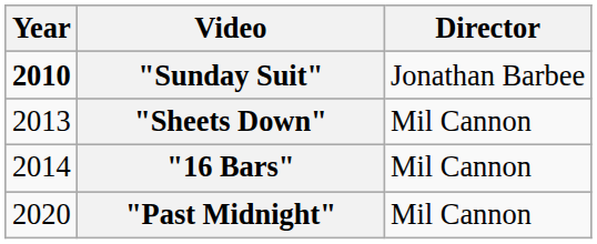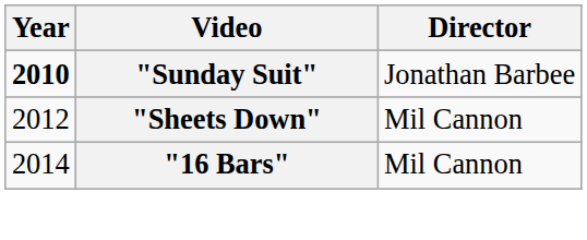"Sheets Down" | Year: 2013 -> 2012
- row: 2020 | "Past Midnight" | Mil Cannon
